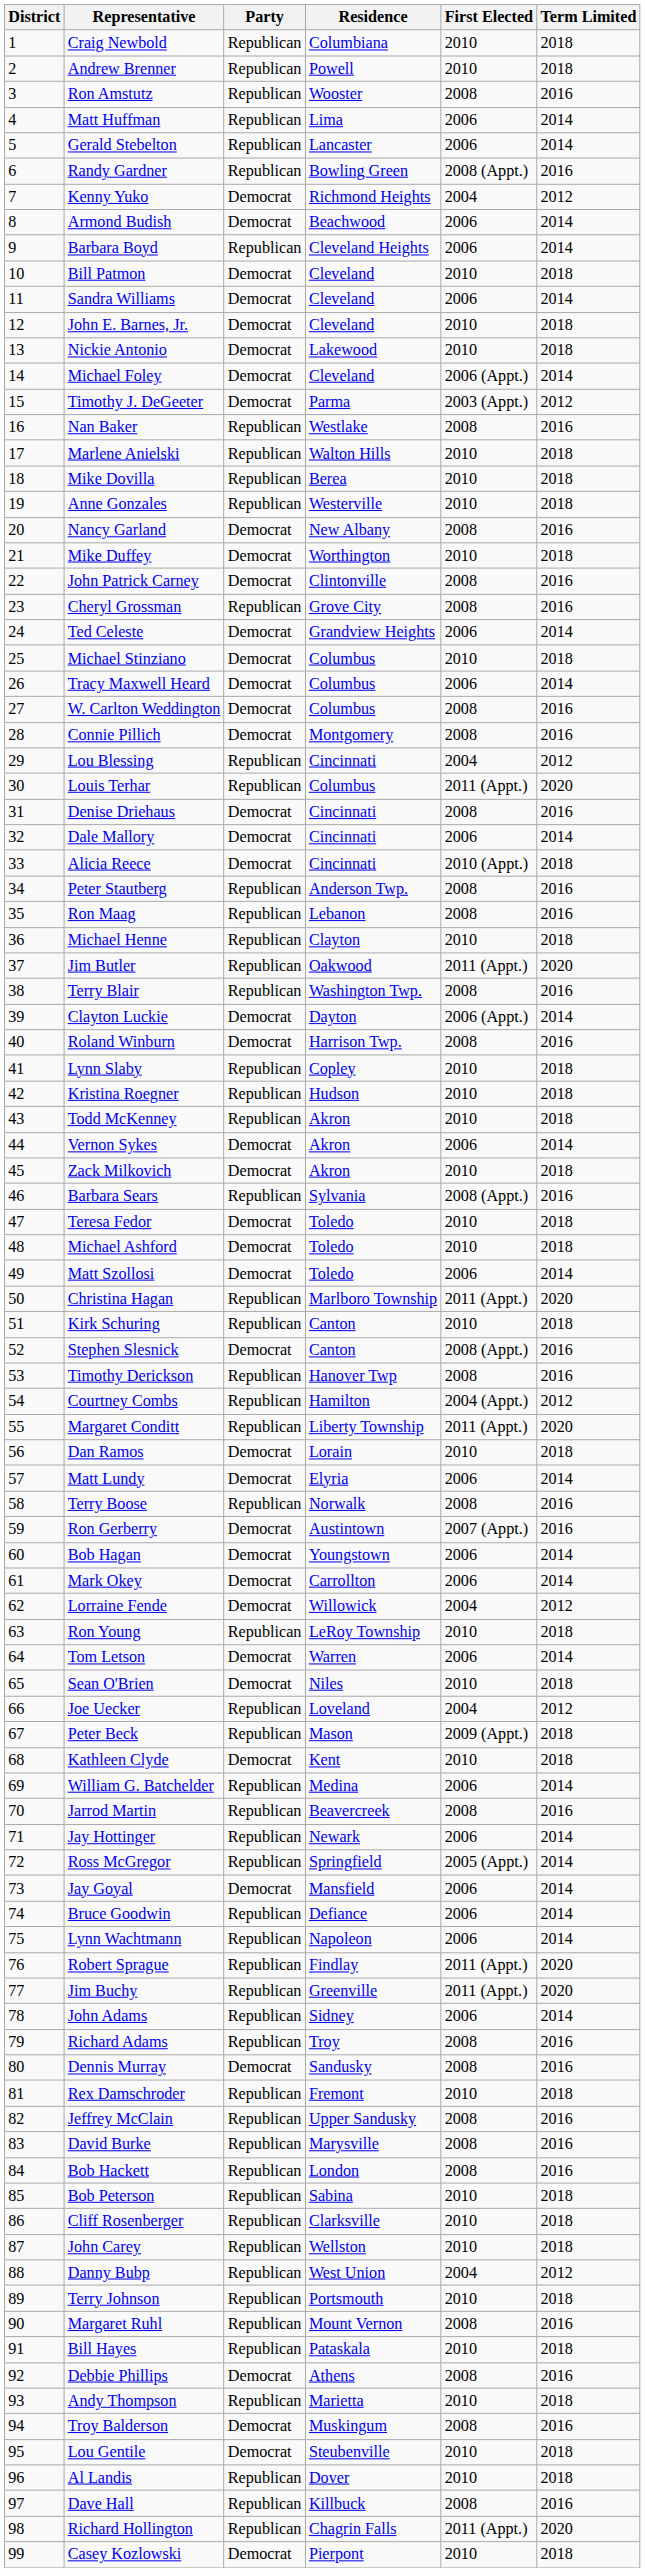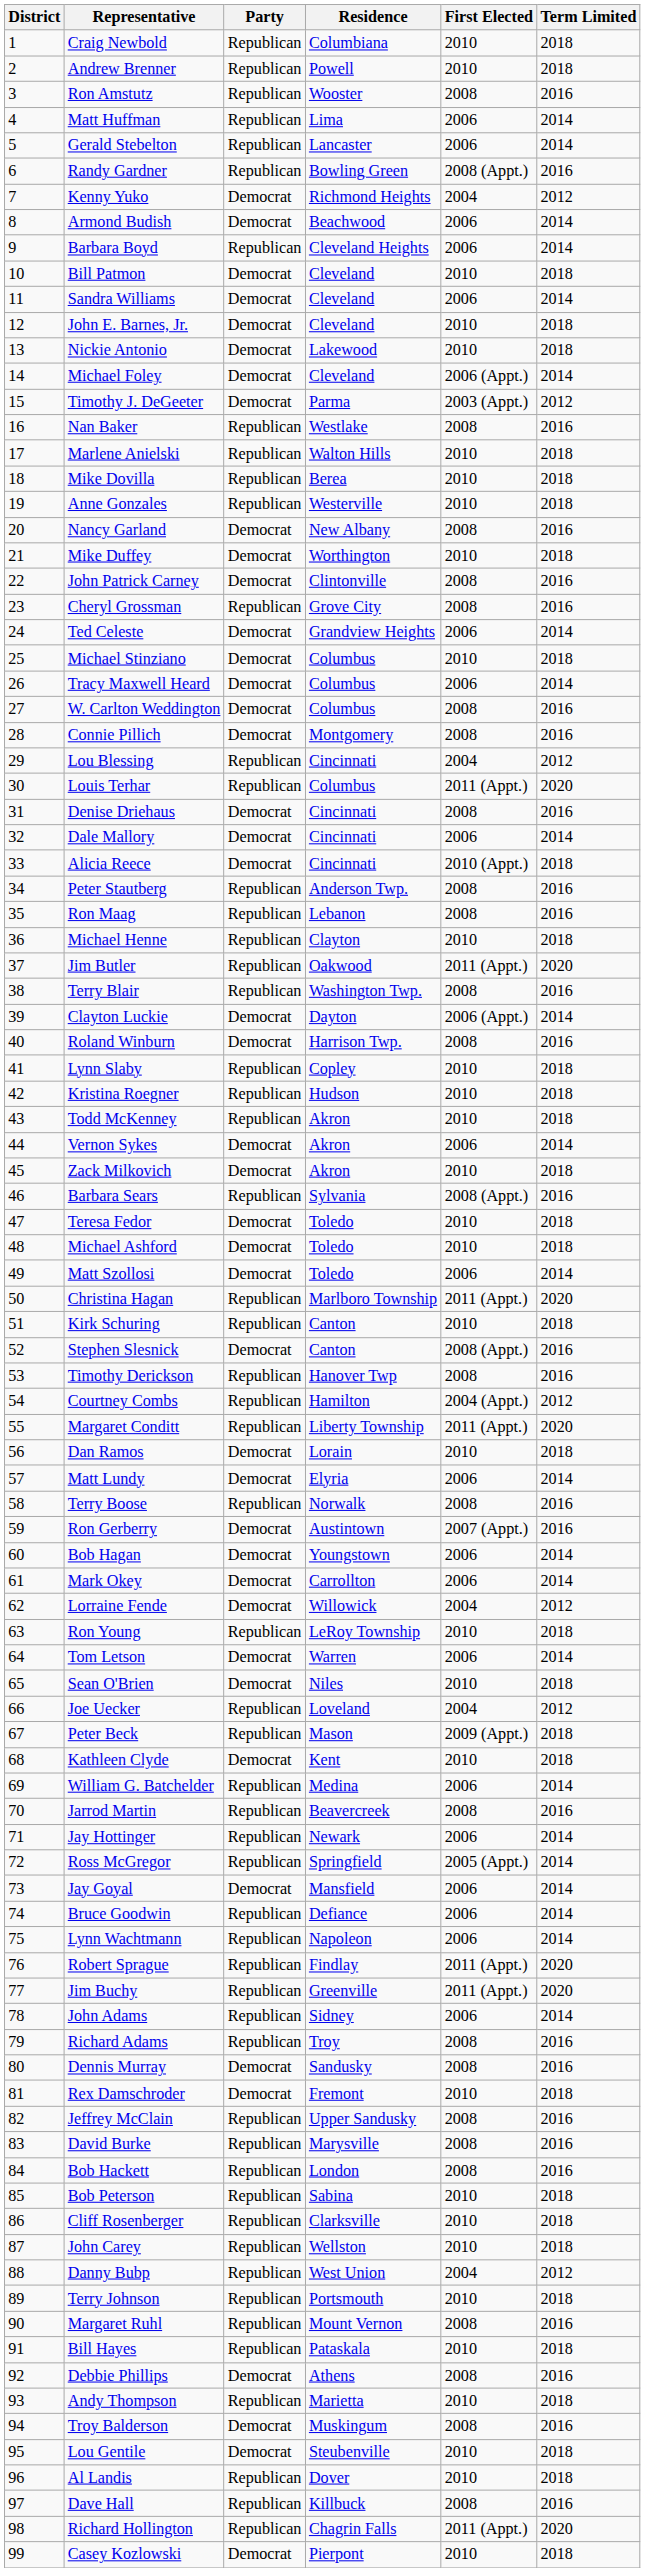Rex Damschroder | Party: Republican -> Democrat
